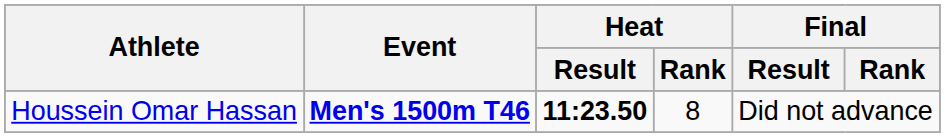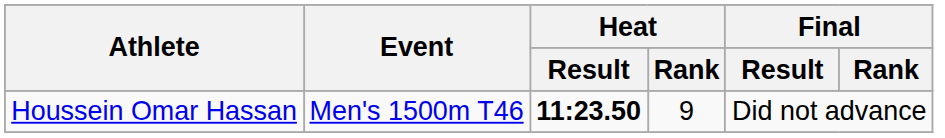Houssein Omar Hassan | Event: bold -> normal
Houssein Omar Hassan | Heat / Rank: 8 -> 9
